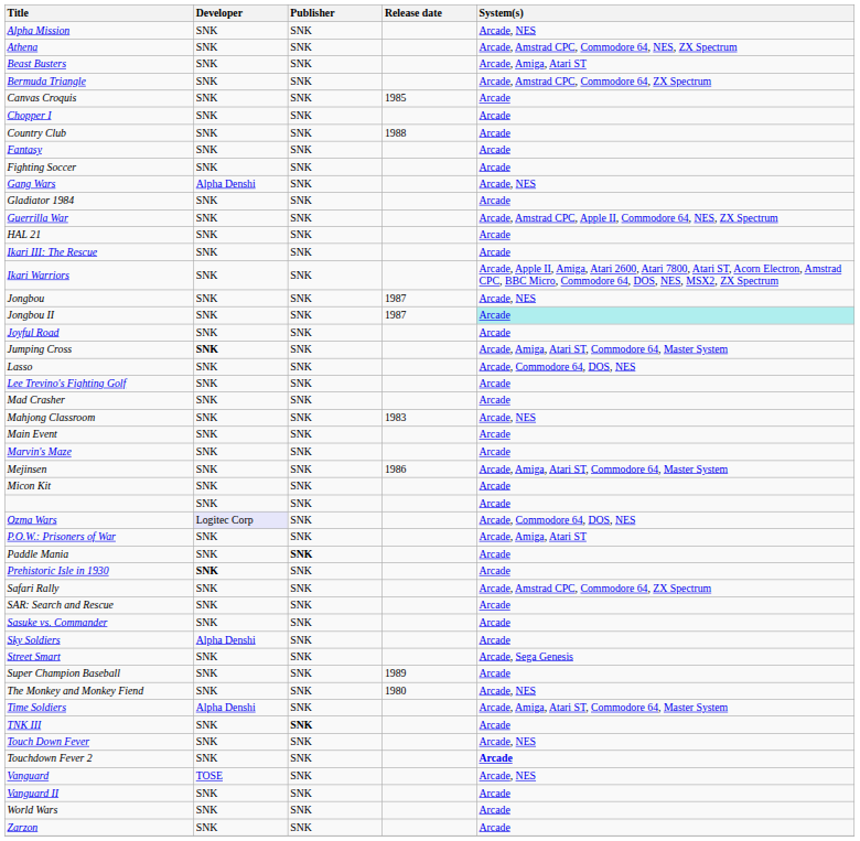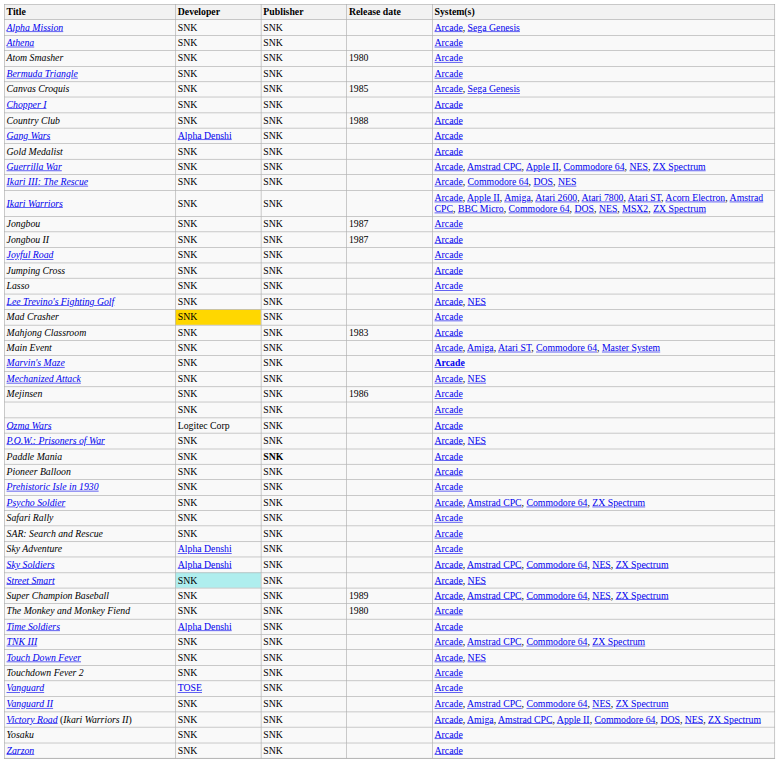Alpha Mission | System(s): Arcade, NES -> Arcade, Sega Genesis
Athena | System(s): Arcade, Amstrad CPC, Commodore 64, NES, ZX Spectrum -> Arcade
+ row: Atom Smasher | SNK | SNK | 1980 | Arcade
- row: Beast Busters | SNK | SNK | Arcade, Amiga, Atari ST
Bermuda Triangle | System(s): Arcade, Amstrad CPC, Commodore 64, ZX Spectrum -> Arcade
Canvas Croquis | System(s): Arcade -> Arcade, Sega Genesis
- row: Fantasy | SNK | SNK | Arcade
- row: Fighting Soccer | SNK | SNK | Arcade
Gang Wars | System(s): Arcade, NES -> Arcade
- row: Gladiator 1984 | SNK | SNK | Arcade
+ row: Gold Medalist | SNK | SNK | Arcade
- row: HAL 21 | SNK | SNK | Arcade
Ikari III: The Rescue | System(s): Arcade -> Arcade, Commodore 64, DOS, NES
Jongbou | System(s): Arcade, NES -> Arcade
Jongbou II | System(s): paleturquoise background -> no background
Jumping Cross | Developer: bold -> normal
Jumping Cross | System(s): Arcade, Amiga, Atari ST, Commodore 64, Master System -> Arcade
Lasso | System(s): Arcade, Commodore 64, DOS, NES -> Arcade
Lee Trevino's Fighting Golf | System(s): Arcade -> Arcade, NES
Mad Crasher | Developer: no background -> gold background
Mahjong Classroom | System(s): Arcade, NES -> Arcade
Main Event | System(s): Arcade -> Arcade, Amiga, Atari ST, Commodore 64, Master System
Marvin's Maze | System(s): normal -> bold
+ row: Mechanized Attack | SNK | SNK | Arcade, NES
Mejinsen | System(s): Arcade, Amiga, Atari ST, Commodore 64, Master System -> Arcade
- row: Micon Kit | SNK | SNK | Arcade
Ozma Wars | Developer: lavender background -> no background
Ozma Wars | System(s): Arcade, Commodore 64, DOS, NES -> Arcade
P.O.W.: Prisoners of War | System(s): Arcade, Amiga, Atari ST -> Arcade, NES
+ row: Pioneer Balloon | SNK | SNK | Arcade
Prehistoric Isle in 1930 | Developer: bold -> normal
+ row: Psycho Soldier | SNK | SNK | Arcade, Amstrad CPC, Commodore 64, ZX Spectrum
Safari Rally | System(s): Arcade, Amstrad CPC, Commodore 64, ZX Spectrum -> Arcade
- row: Sasuke vs. Commander | SNK | SNK | Arcade
+ row: Sky Adventure | Alpha Denshi | SNK | Arcade
Sky Soldiers | System(s): Arcade -> Arcade, Amstrad CPC, Commodore 64, NES, ZX Spectrum
Street Smart | Developer: no background -> paleturquoise background
Street Smart | System(s): Arcade, Sega Genesis -> Arcade, NES
Super Champion Baseball | System(s): Arcade -> Arcade, Amstrad CPC, Commodore 64, NES, ZX Spectrum
The Monkey and Monkey Fiend | System(s): Arcade, NES -> Arcade
Time Soldiers | System(s): Arcade, Amiga, Atari ST, Commodore 64, Master System -> Arcade
TNK III | Publisher: bold -> normal
TNK III | System(s): Arcade -> Arcade, Amstrad CPC, Commodore 64, ZX Spectrum
Touchdown Fever 2 | System(s): bold -> normal
Vanguard | System(s): Arcade, NES -> Arcade
Vanguard II | System(s): Arcade -> Arcade, Amstrad CPC, Commodore 64, NES, ZX Spectrum
+ row: Victory Road (Ikari Warriors II) | SNK | SNK | Arcade, Amiga, Amstrad CPC, Apple II, Commodore 64, DOS, NES, ZX Spectrum
- row: World Wars | SNK | SNK | Arcade
+ row: Yosaku | SNK | SNK | Arcade
